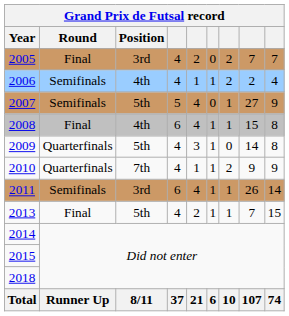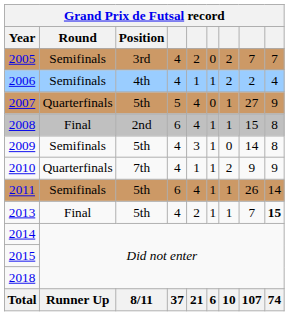2005 | Round: Final -> Semifinals
2007 | Round: Semifinals -> Quarterfinals
2008 | Position: 4th -> 2nd
2009 | Round: Quarterfinals -> Semifinals
2011 | Position: 3rd -> 5th
2013 | column 9: normal -> bold
